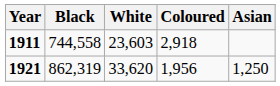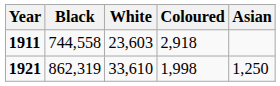1921 | White: 33,620 -> 33,610
1921 | Coloured: 1,956 -> 1,998
